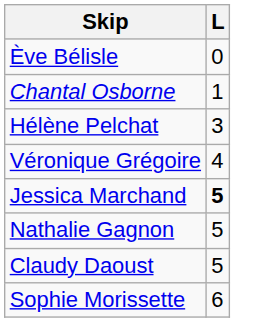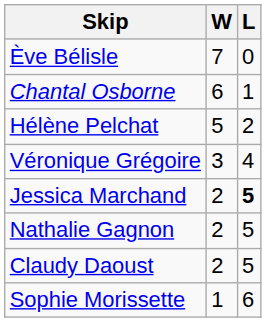+ column: W | 7 | 6 | 5 | 3 | 2 | 2 | 2 | 1
Hélène Pelchat | L: 3 -> 2
